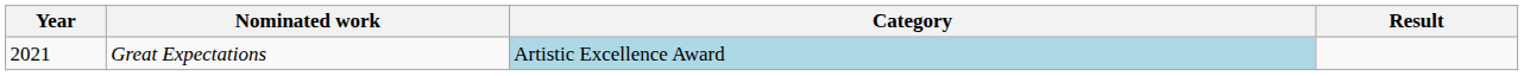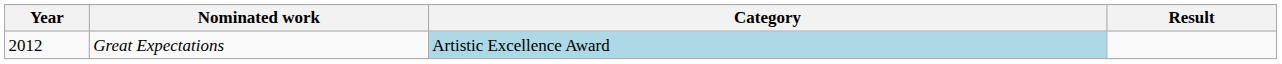Great Expectations | Year: 2021 -> 2012
